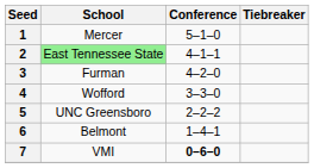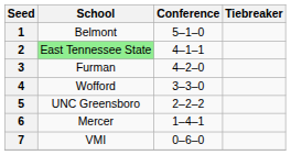1 | School: Mercer -> Belmont
6 | School: Belmont -> Mercer
7 | Conference: bold -> normal
